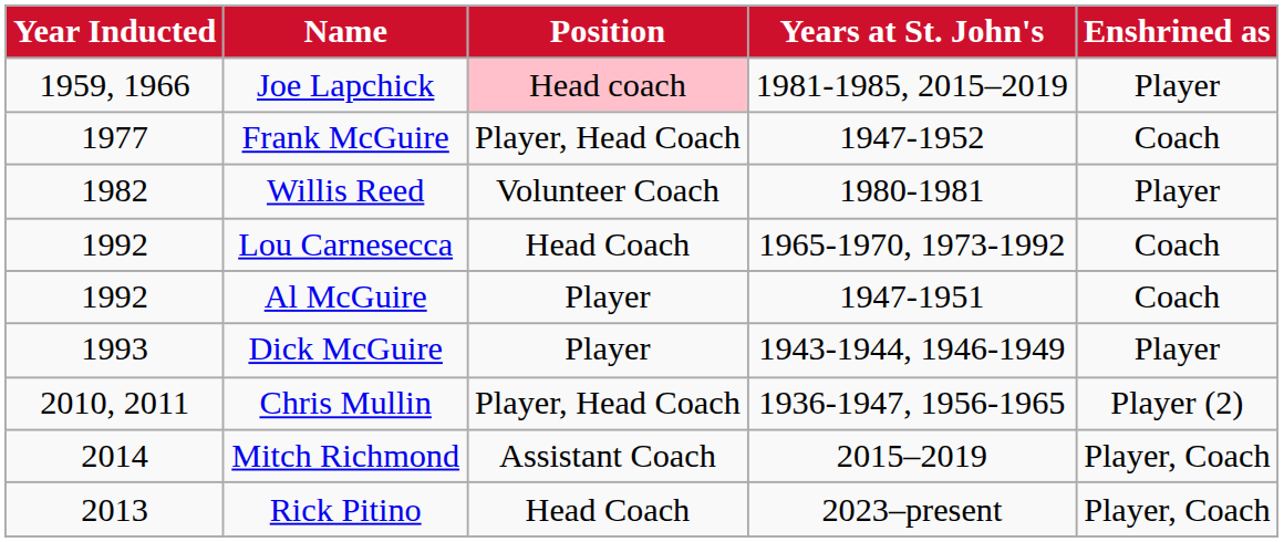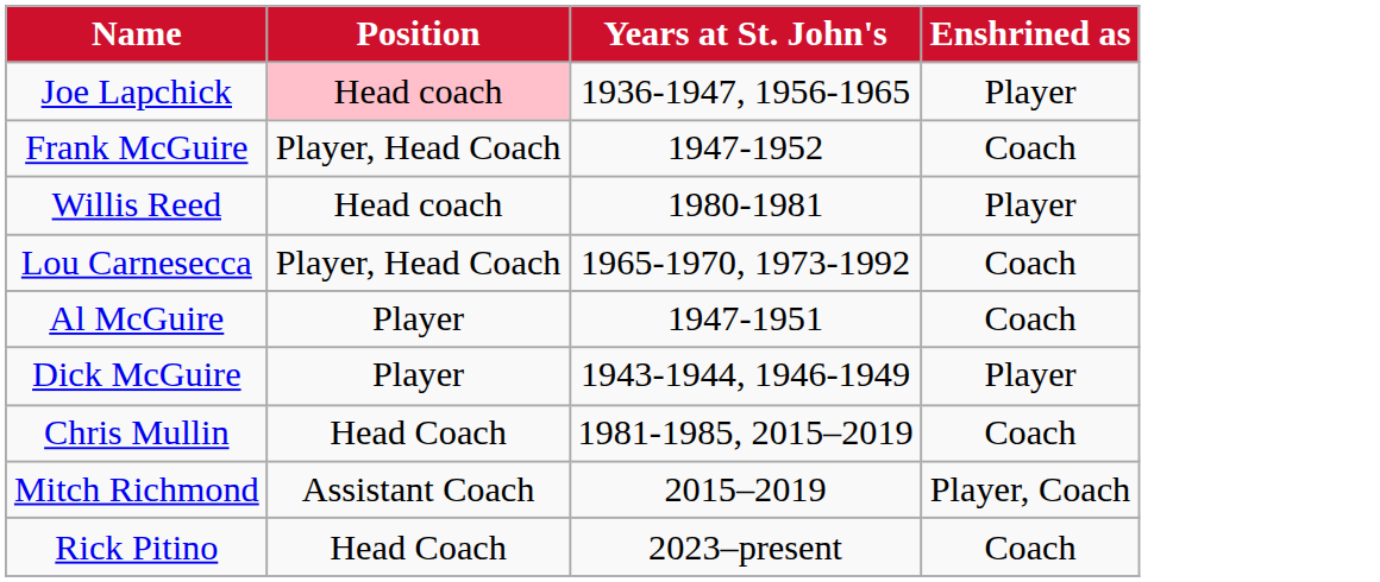- column: Year Inducted | 1959, 1966 | 1977 | 1982 | 1992 | 1992 | 1993 | 2010, 2011 | 2014 | 2013
Joe Lapchick | Years at St. John's: 1981-1985, 2015–2019 -> 1936-1947, 1956-1965
Willis Reed | Position: Volunteer Coach -> Head coach
Lou Carnesecca | Position: Head Coach -> Player, Head Coach
Chris Mullin | Position: Player, Head Coach -> Head Coach
Chris Mullin | Years at St. John's: 1936-1947, 1956-1965 -> 1981-1985, 2015–2019
Chris Mullin | Enshrined as: Player (2) -> Coach
Rick Pitino | Enshrined as: Player, Coach -> Coach
